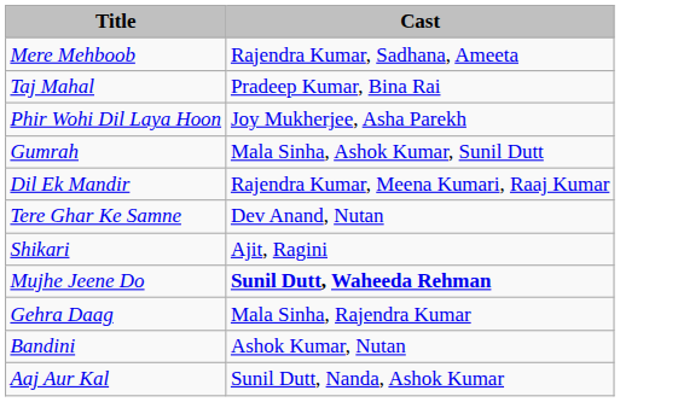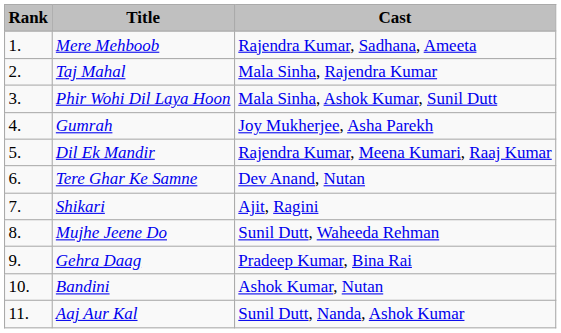+ column: Rank | 1. | 2. | 3. | 4. | 5. | 6. | 7. | 8. | 9. | 10. | 11.
Taj Mahal | Cast: Pradeep Kumar, Bina Rai -> Mala Sinha, Rajendra Kumar
Phir Wohi Dil Laya Hoon | Cast: Joy Mukherjee, Asha Parekh -> Mala Sinha, Ashok Kumar, Sunil Dutt
Gumrah | Cast: Mala Sinha, Ashok Kumar, Sunil Dutt -> Joy Mukherjee, Asha Parekh
Mujhe Jeene Do | Cast: bold -> normal
Gehra Daag | Cast: Mala Sinha, Rajendra Kumar -> Pradeep Kumar, Bina Rai
